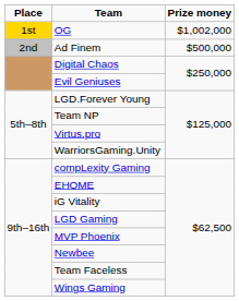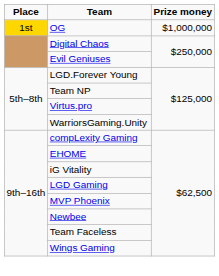OG | Prize money: $1,002,000 -> $1,000,000
- row: 2nd | Ad Finem | $500,000
